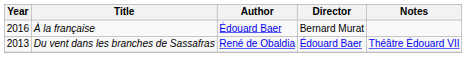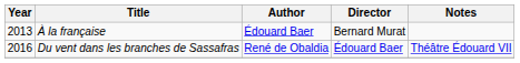À la française | Year: 2016 -> 2013
Du vent dans les branches de Sassafras | Year: 2013 -> 2016
